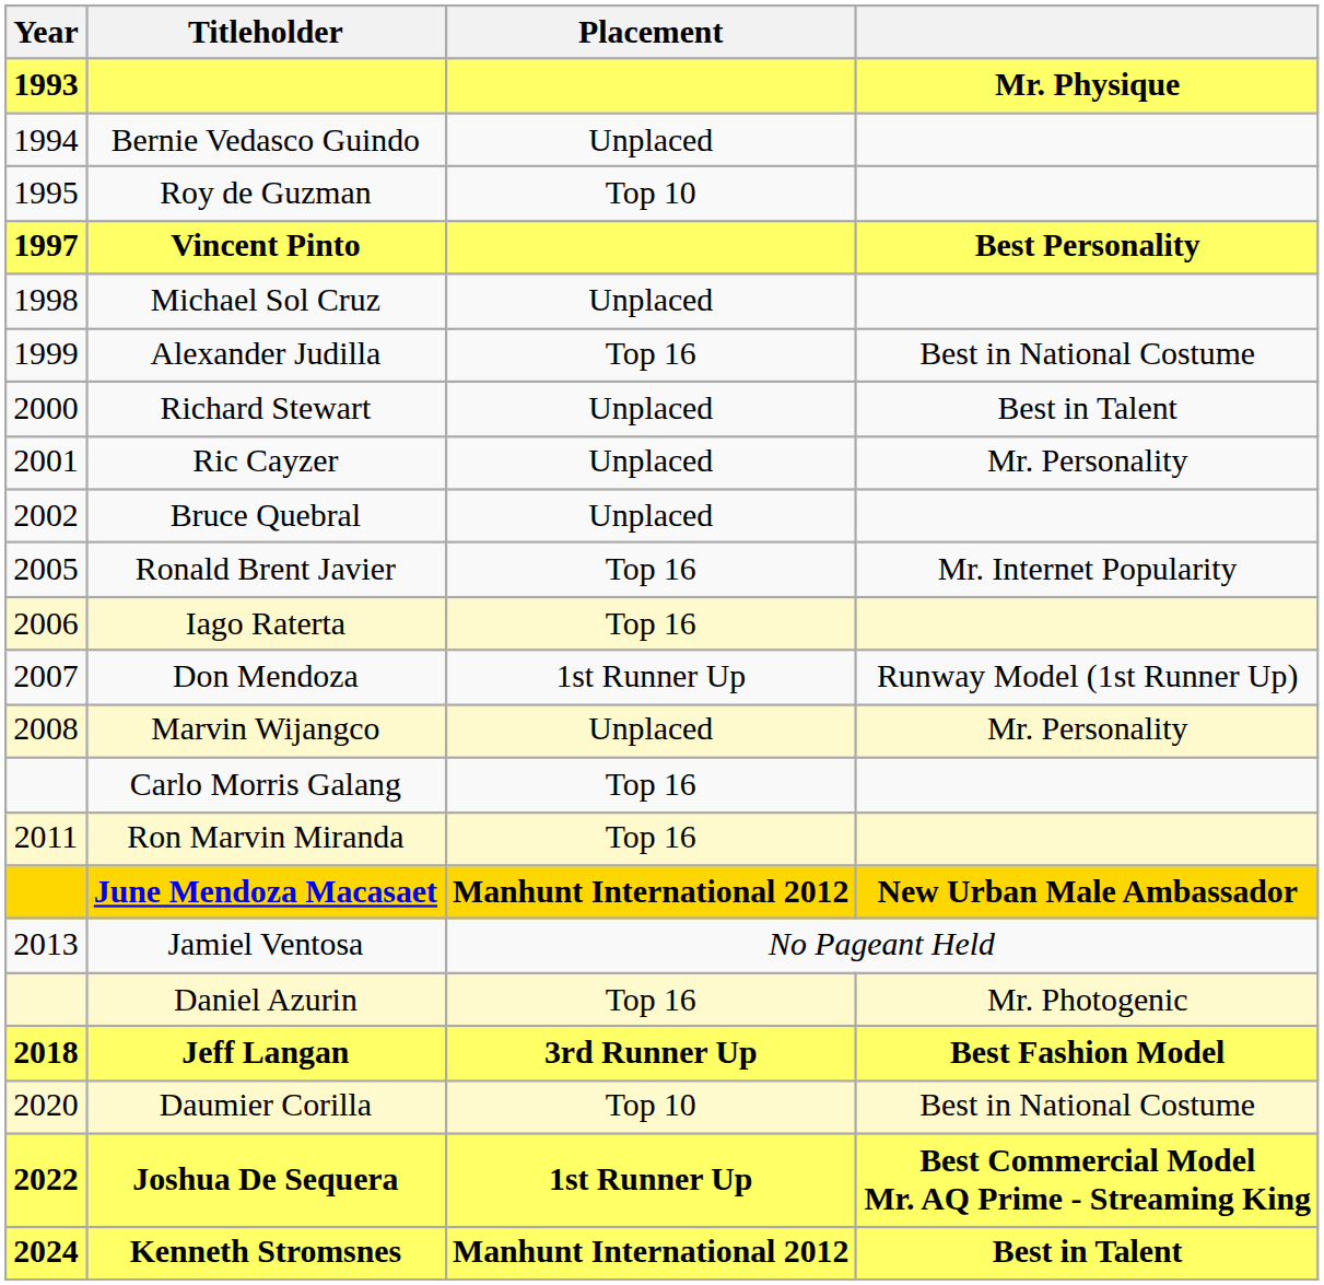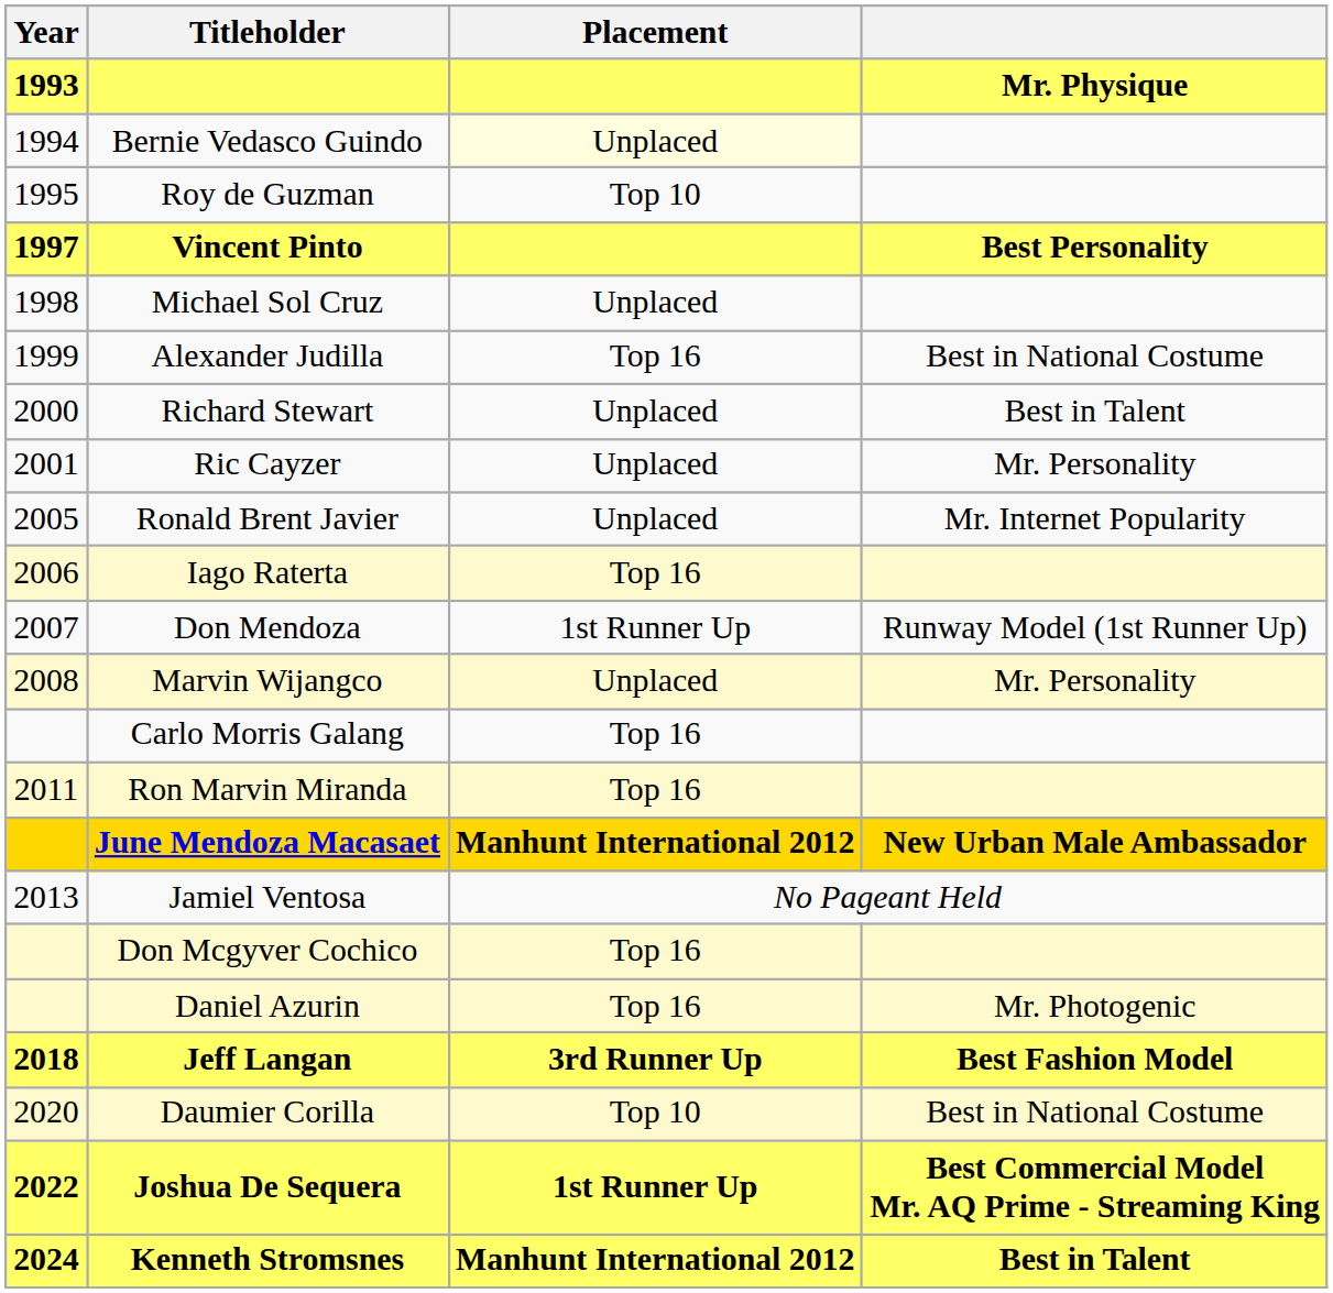Bernie Vedasco Guindo | Placement: no background -> lightyellow background
- row: 2002 | Bruce Quebral | Unplaced
Ronald Brent Javier | Placement: Top 16 -> Unplaced
+ row: Don Mcgyver Cochico | Top 16
